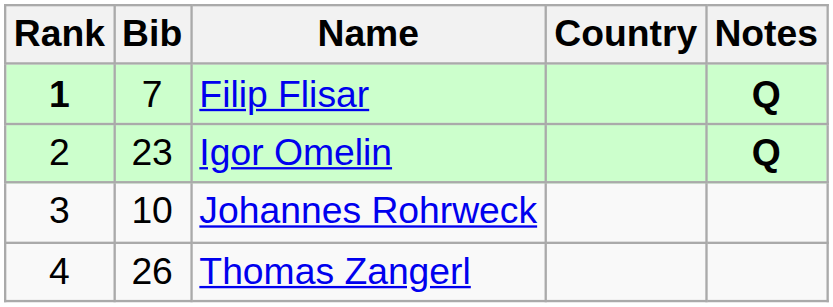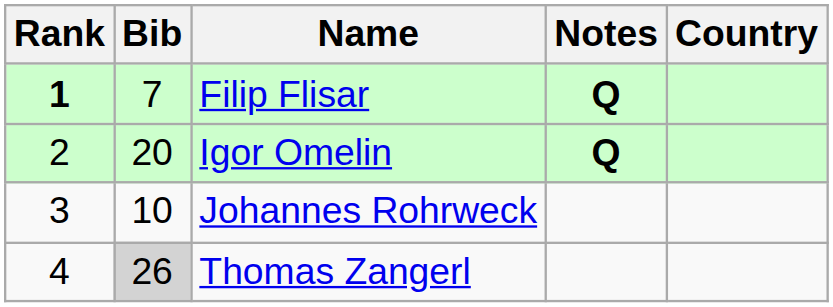columns swapped: Country <-> Notes
Igor Omelin | Bib: 23 -> 20
Thomas Zangerl | Bib: no background -> lightgrey background
